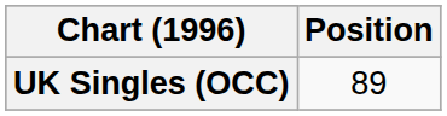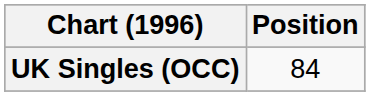UK Singles (OCC) | Position: 89 -> 84
